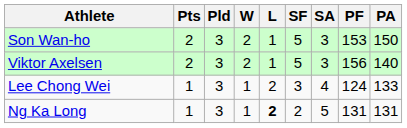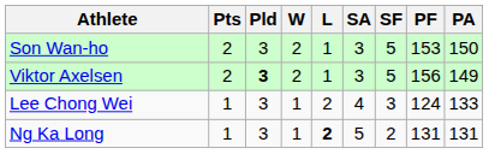columns swapped: SF <-> SA
Viktor Axelsen | Pld: normal -> bold
Viktor Axelsen | PA: 140 -> 149
